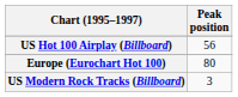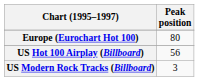rows swapped: Europe (Eurochart Hot 100) <-> US Hot 100 Airplay (Billboard)
